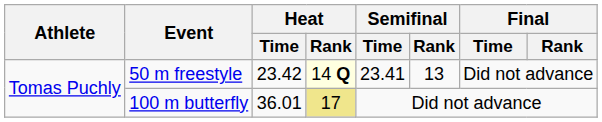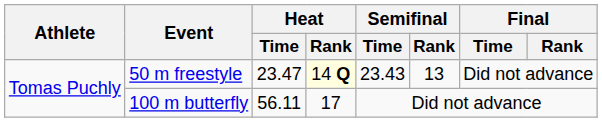50 m freestyle | Heat / Time: 23.42 -> 23.47
50 m freestyle | Semifinal / Time: 23.41 -> 23.43
100 m butterfly | Heat / Time: 36.01 -> 56.11
100 m butterfly | Heat / Rank: khaki background -> no background
